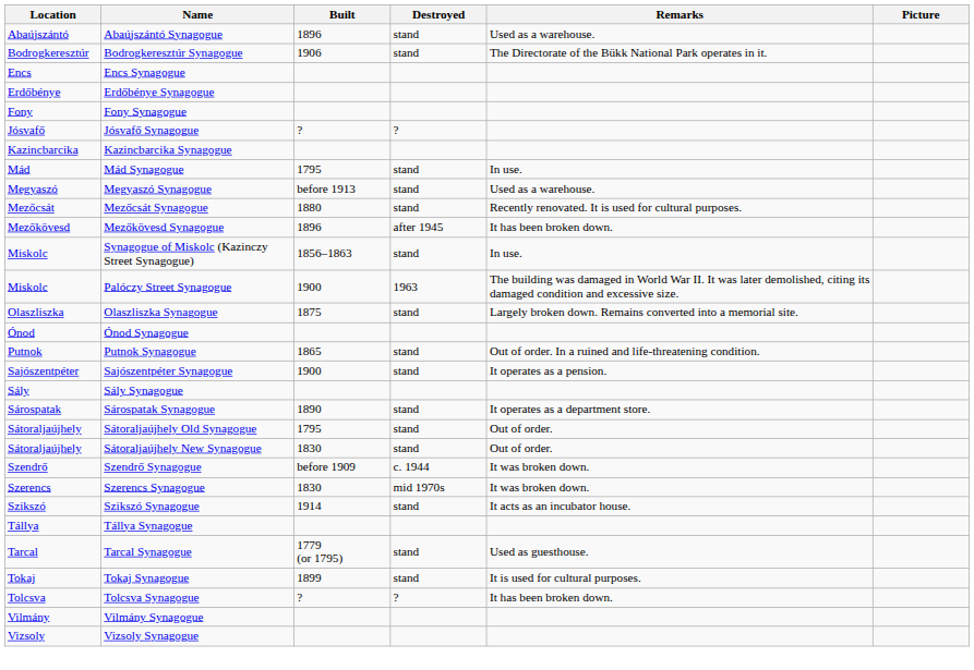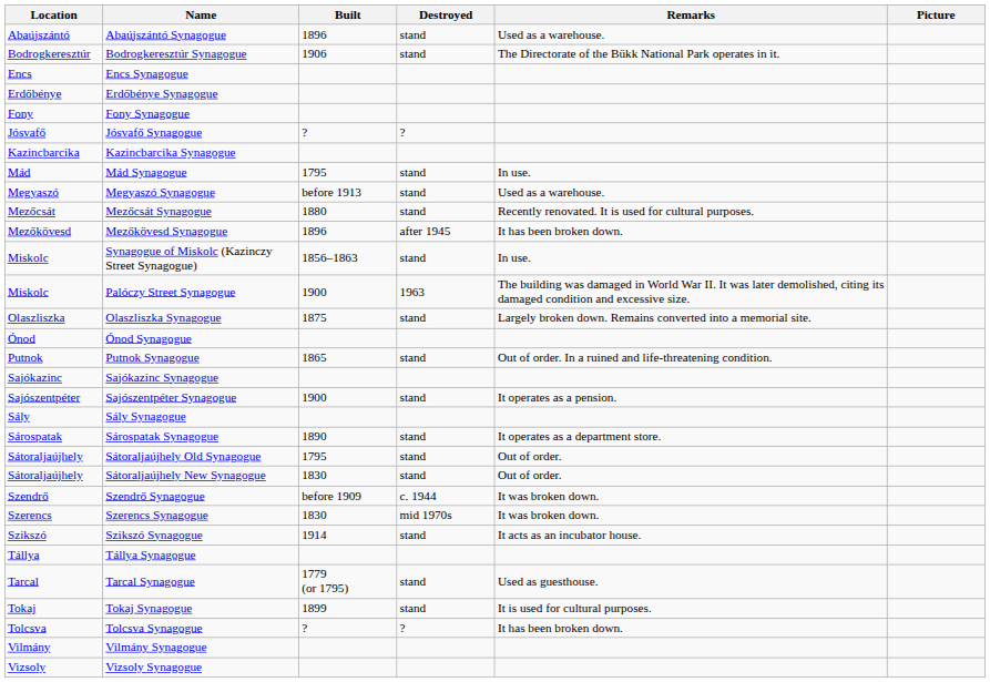+ row: Sajókazinc | Sajókazinc Synagogue
